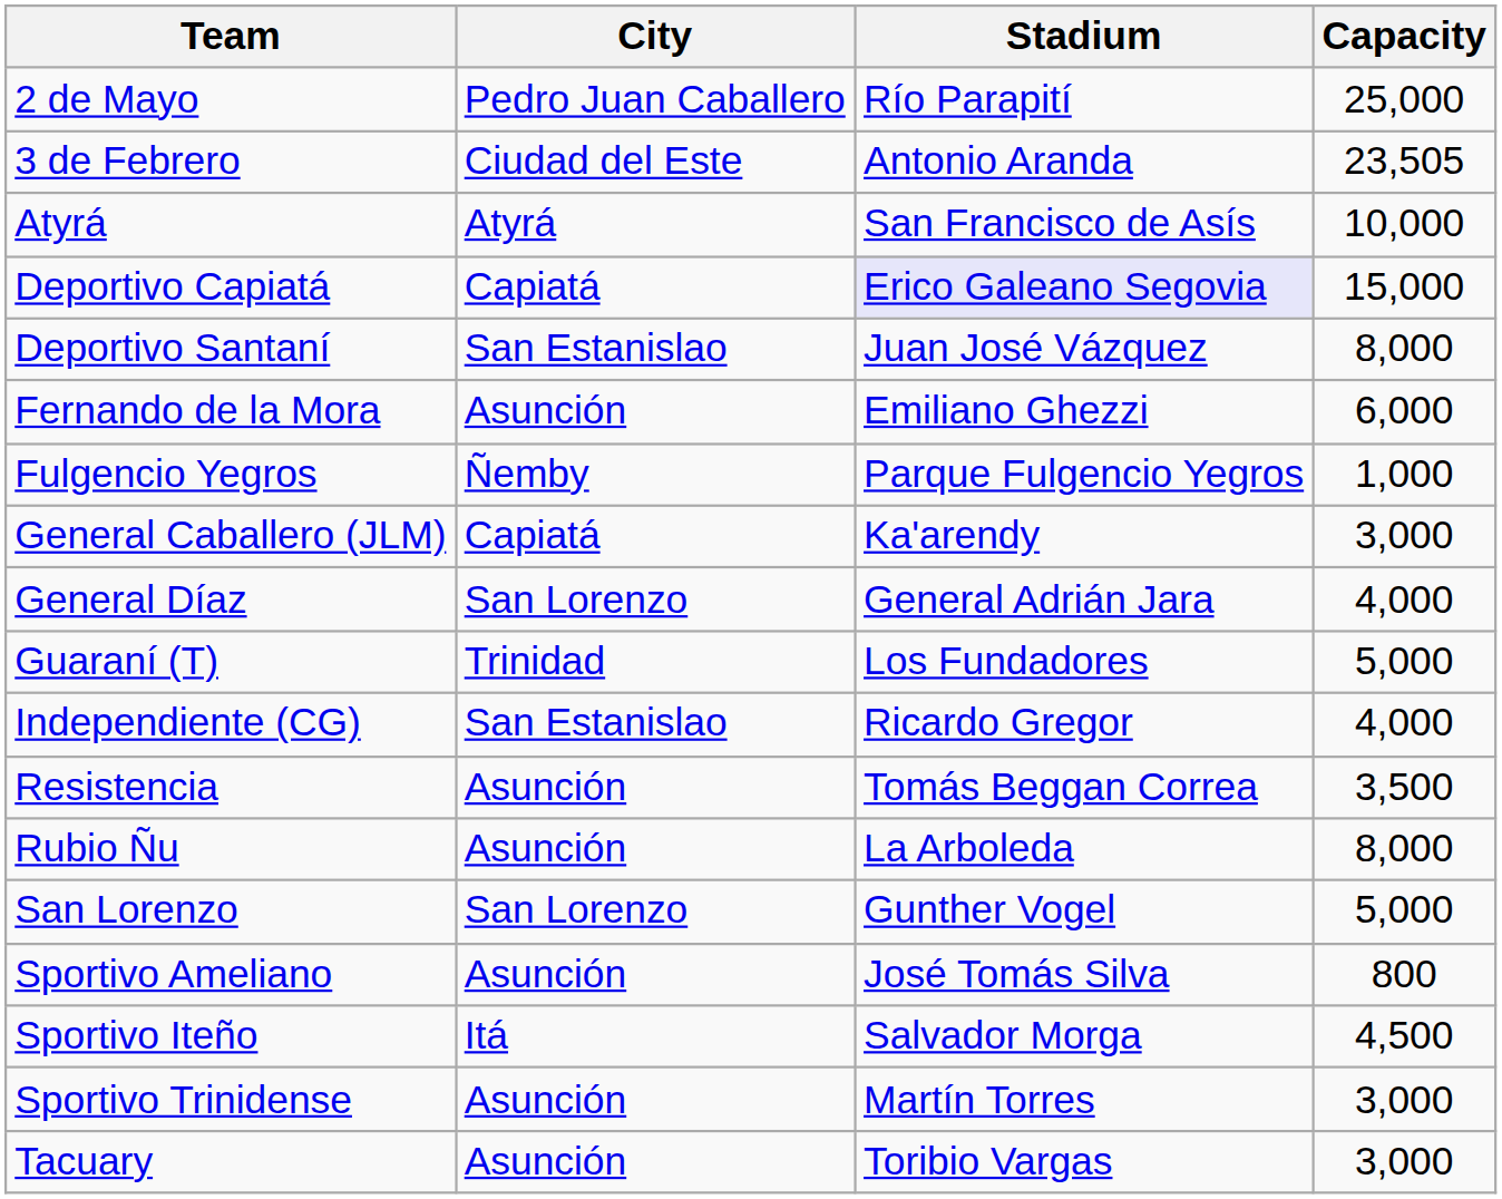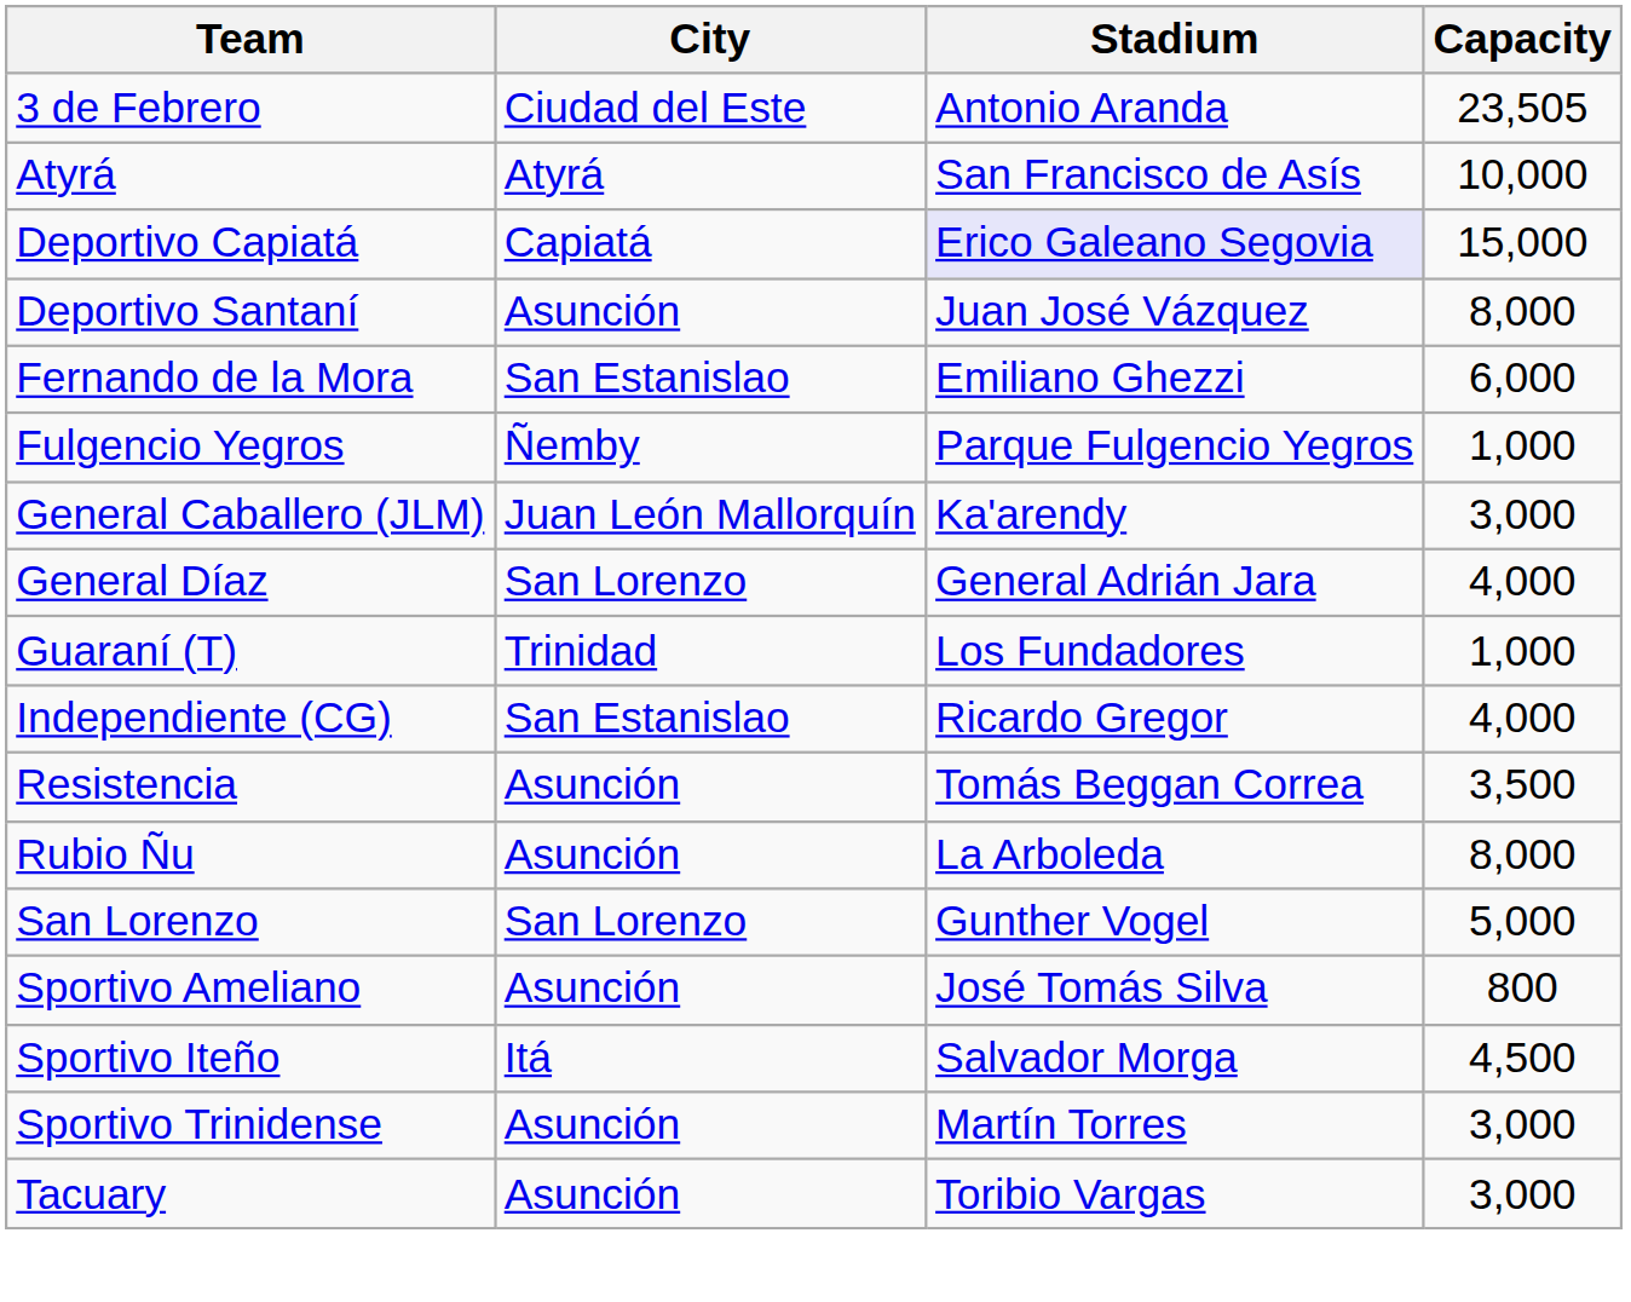- row: 2 de Mayo | Pedro Juan Caballero | Río Parapití | 25,000
Deportivo Santaní | City: San Estanislao -> Asunción
Fernando de la Mora | City: Asunción -> San Estanislao
General Caballero (JLM) | City: Capiatá -> Juan León Mallorquín
Guaraní (T) | Capacity: 5,000 -> 1,000
